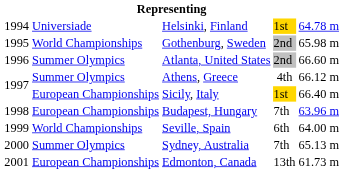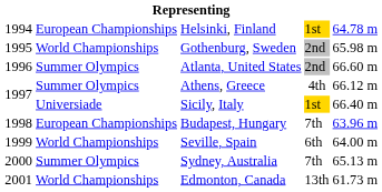Helsinki, Finland | column 2: Universiade -> European Championships
Sicily, Italy | column 2: European Championships -> Universiade
Edmonton, Canada | column 2: European Championships -> World Championships
